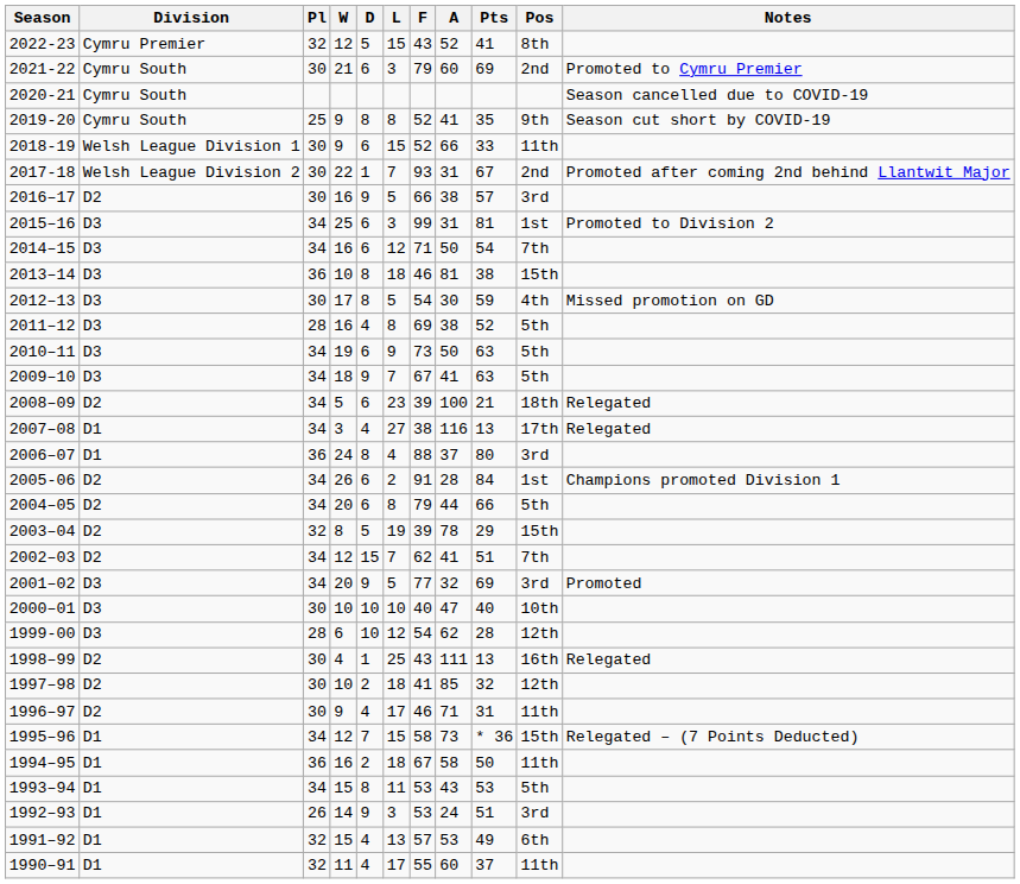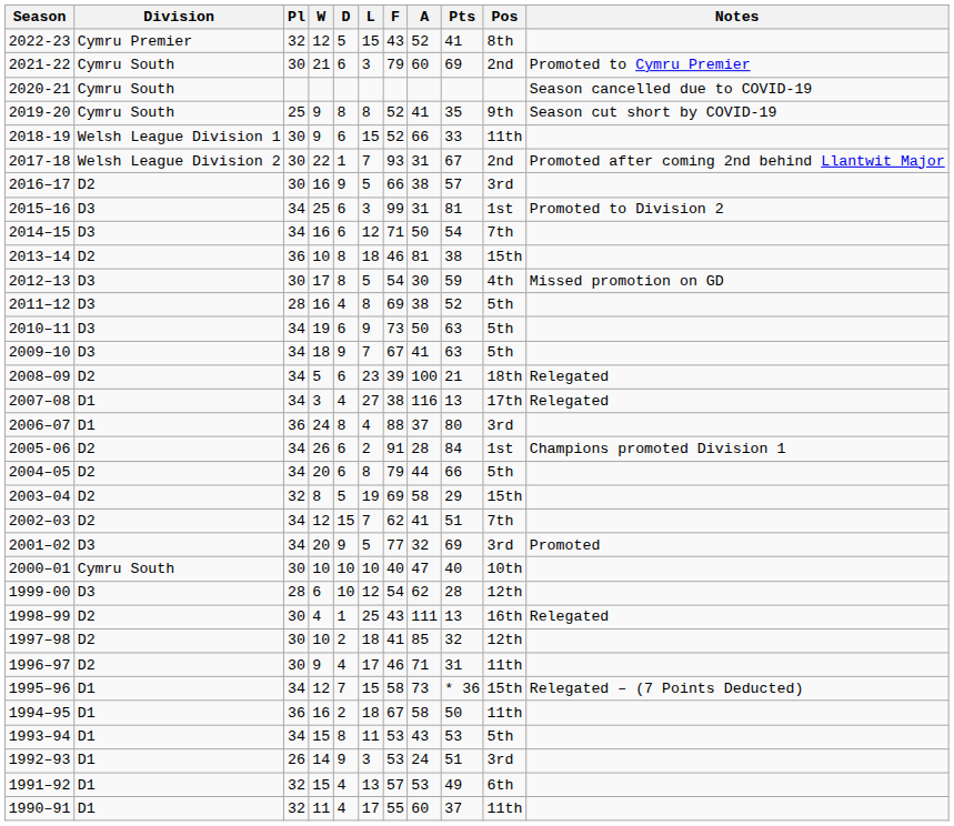2013–14 | Division: D3 -> D2
2003–04 | F: 39 -> 69
2003–04 | A: 78 -> 58
2000–01 | Division: D3 -> Cymru South
